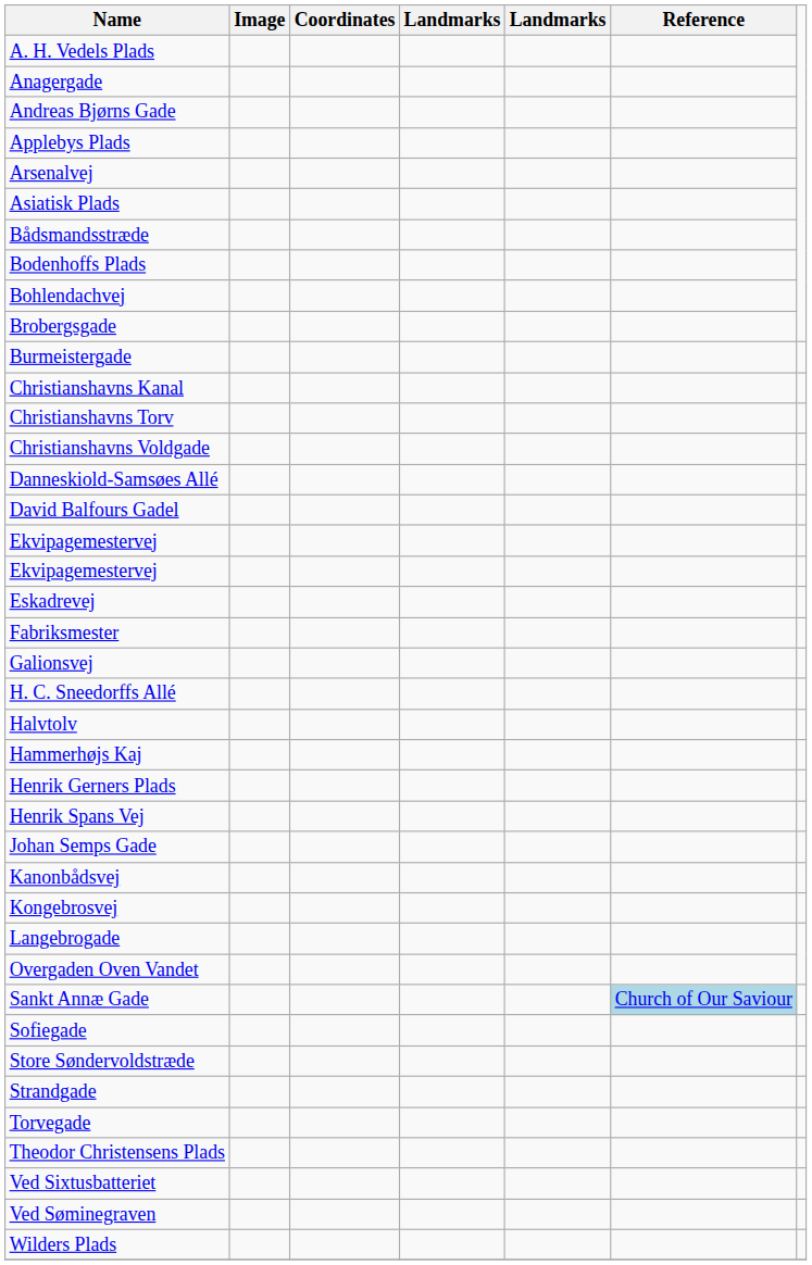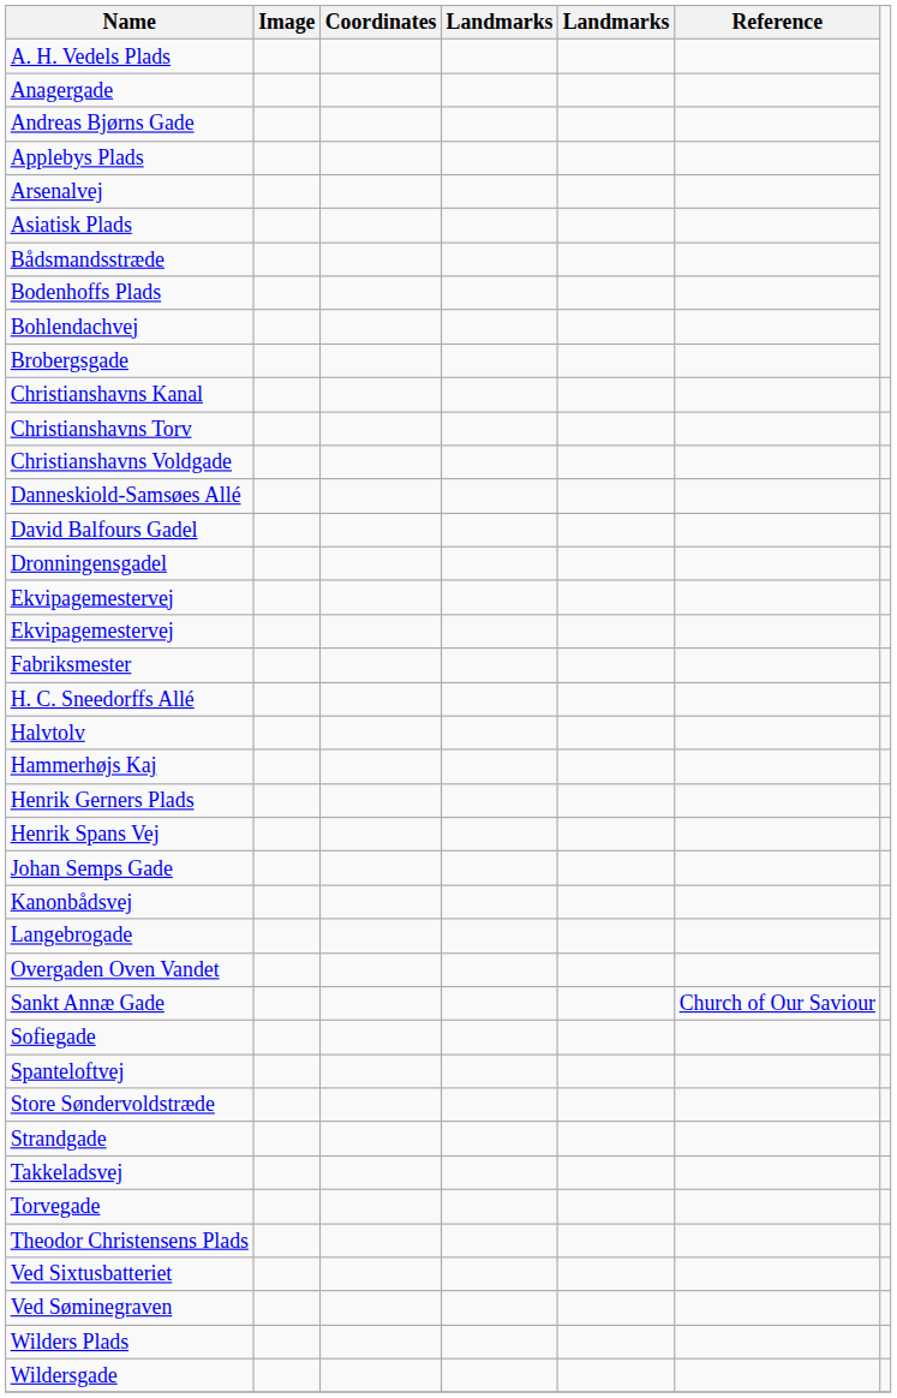- row: Burmeistergade
+ row: Dronningensgadel
- row: Eskadrevej
- row: Galionsvej
- row: Kongebrosvej
Sankt Annæ Gade | Reference: lightblue background -> no background
+ row: Spanteloftvej
+ row: Takkeladsvej
+ row: Wildersgade
